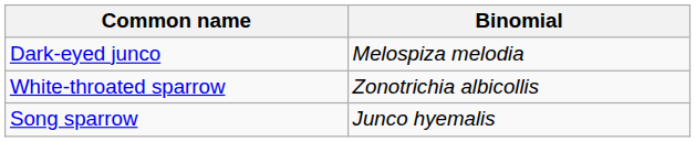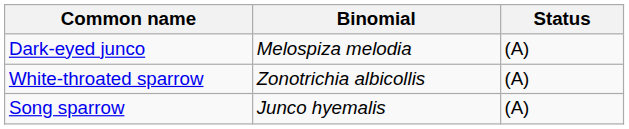+ column: Status | (A) | (A) | (A)
